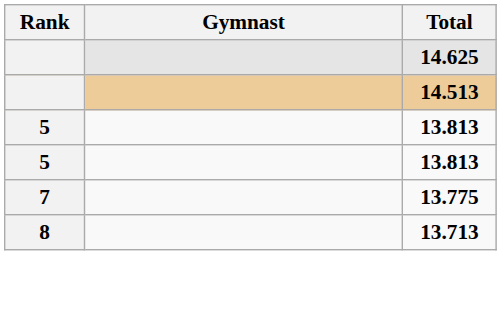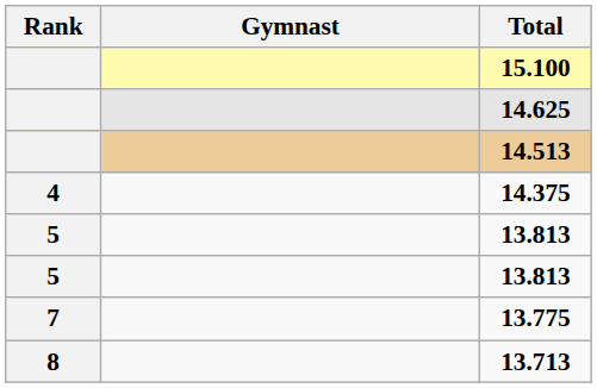+ row: 15.100
+ row: 4 | 14.375
